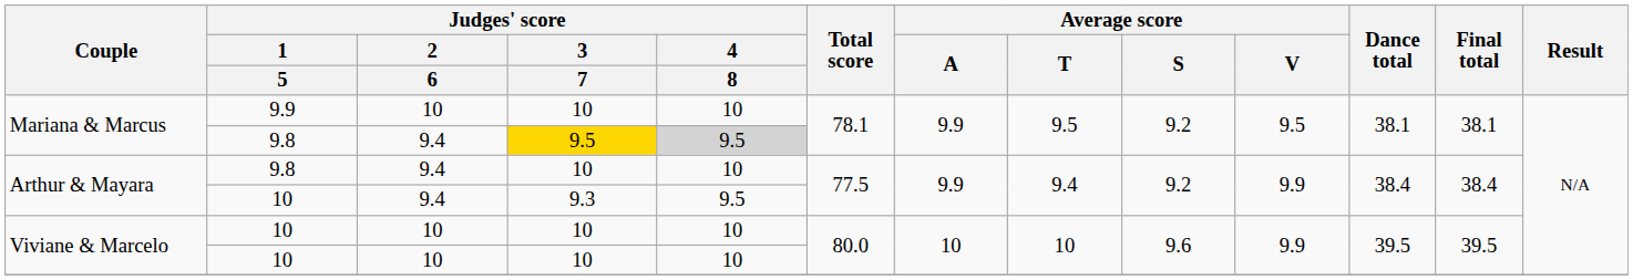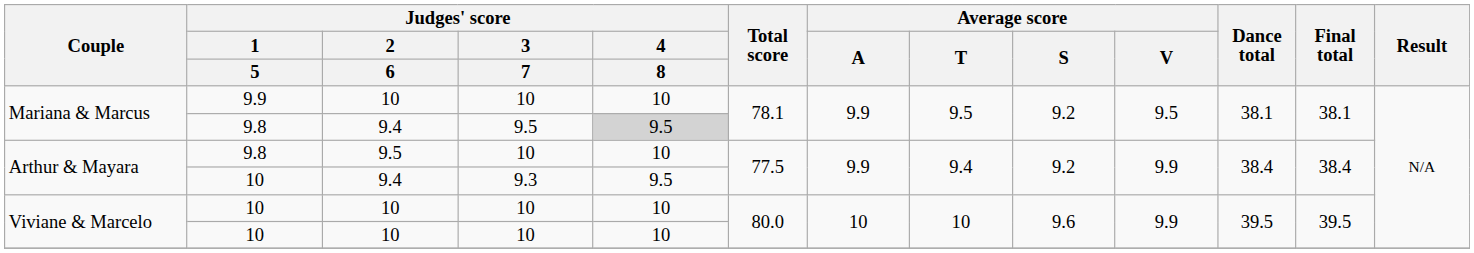Mariana & Marcus / 9.8 | Judges' score / 3 / 7: gold background -> no background
Arthur & Mayara / 9.8 | Judges' score / 2 / 6: 9.4 -> 9.5
